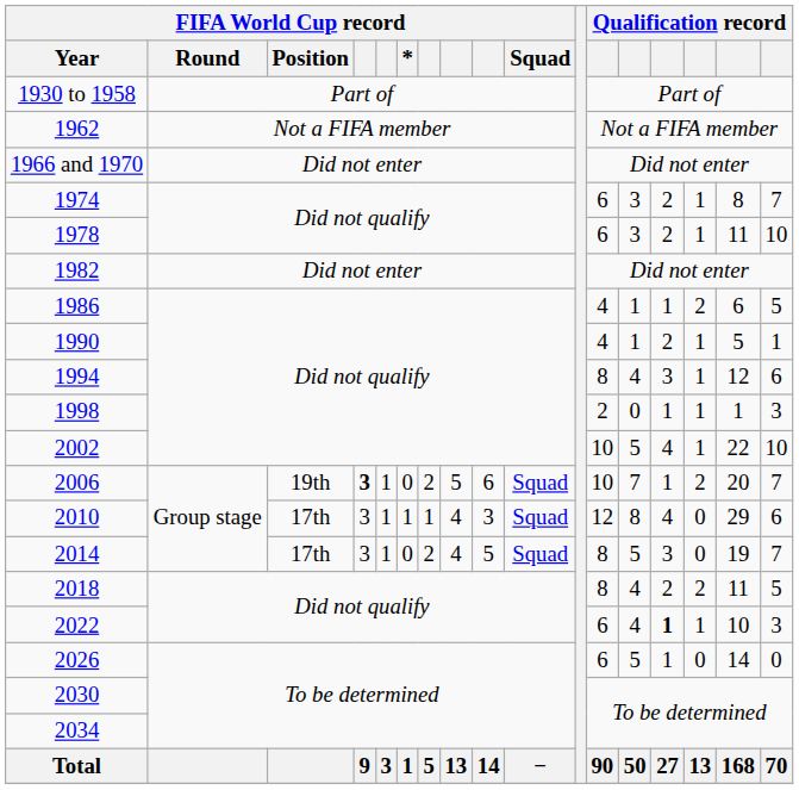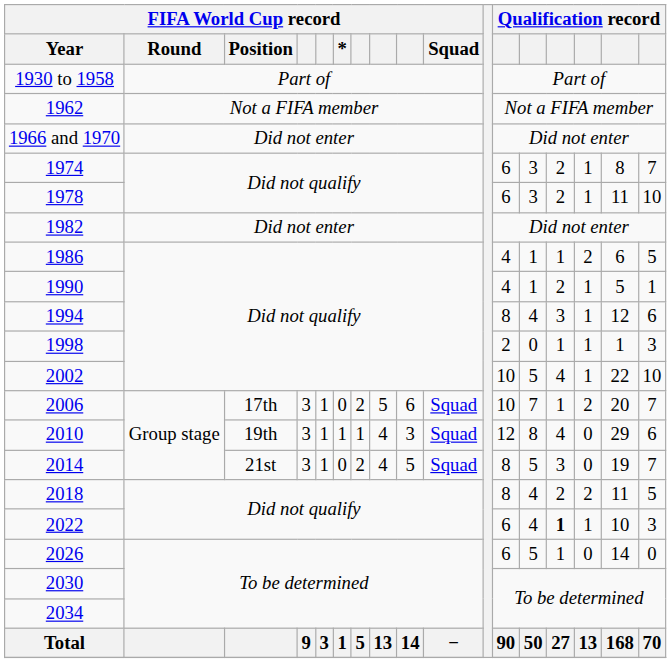2006 | FIFA World Cup record / Position: 19th -> 17th
2006 | column 4: bold -> normal
2010 | FIFA World Cup record / Position: 17th -> 19th
2014 | FIFA World Cup record / Position: 17th -> 21st
